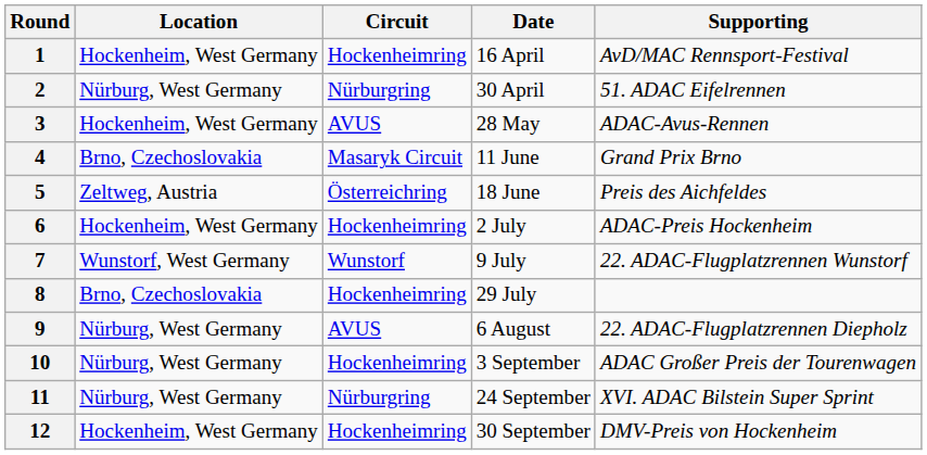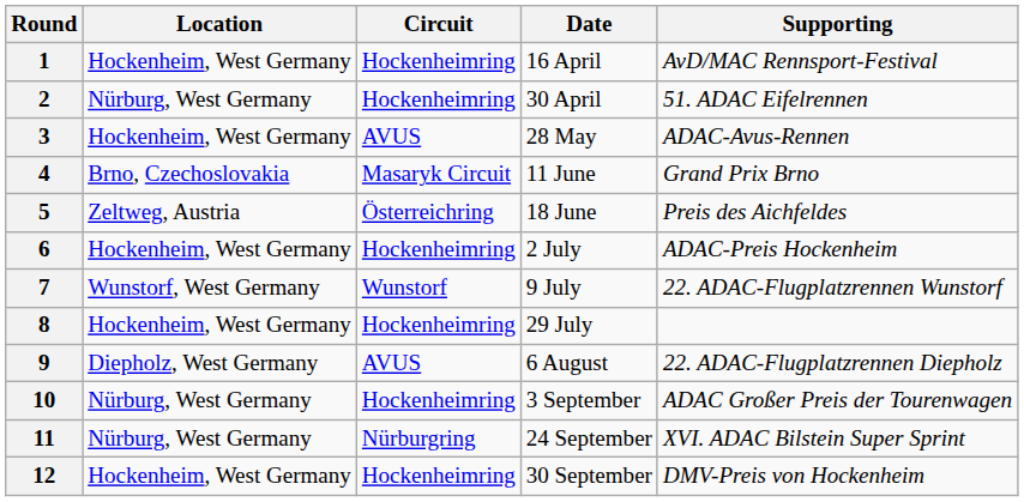2 | Circuit: Nürburgring -> Hockenheimring
8 | Location: Brno, Czechoslovakia -> Hockenheim, West Germany
9 | Location: Nürburg, West Germany -> Diepholz, West Germany
